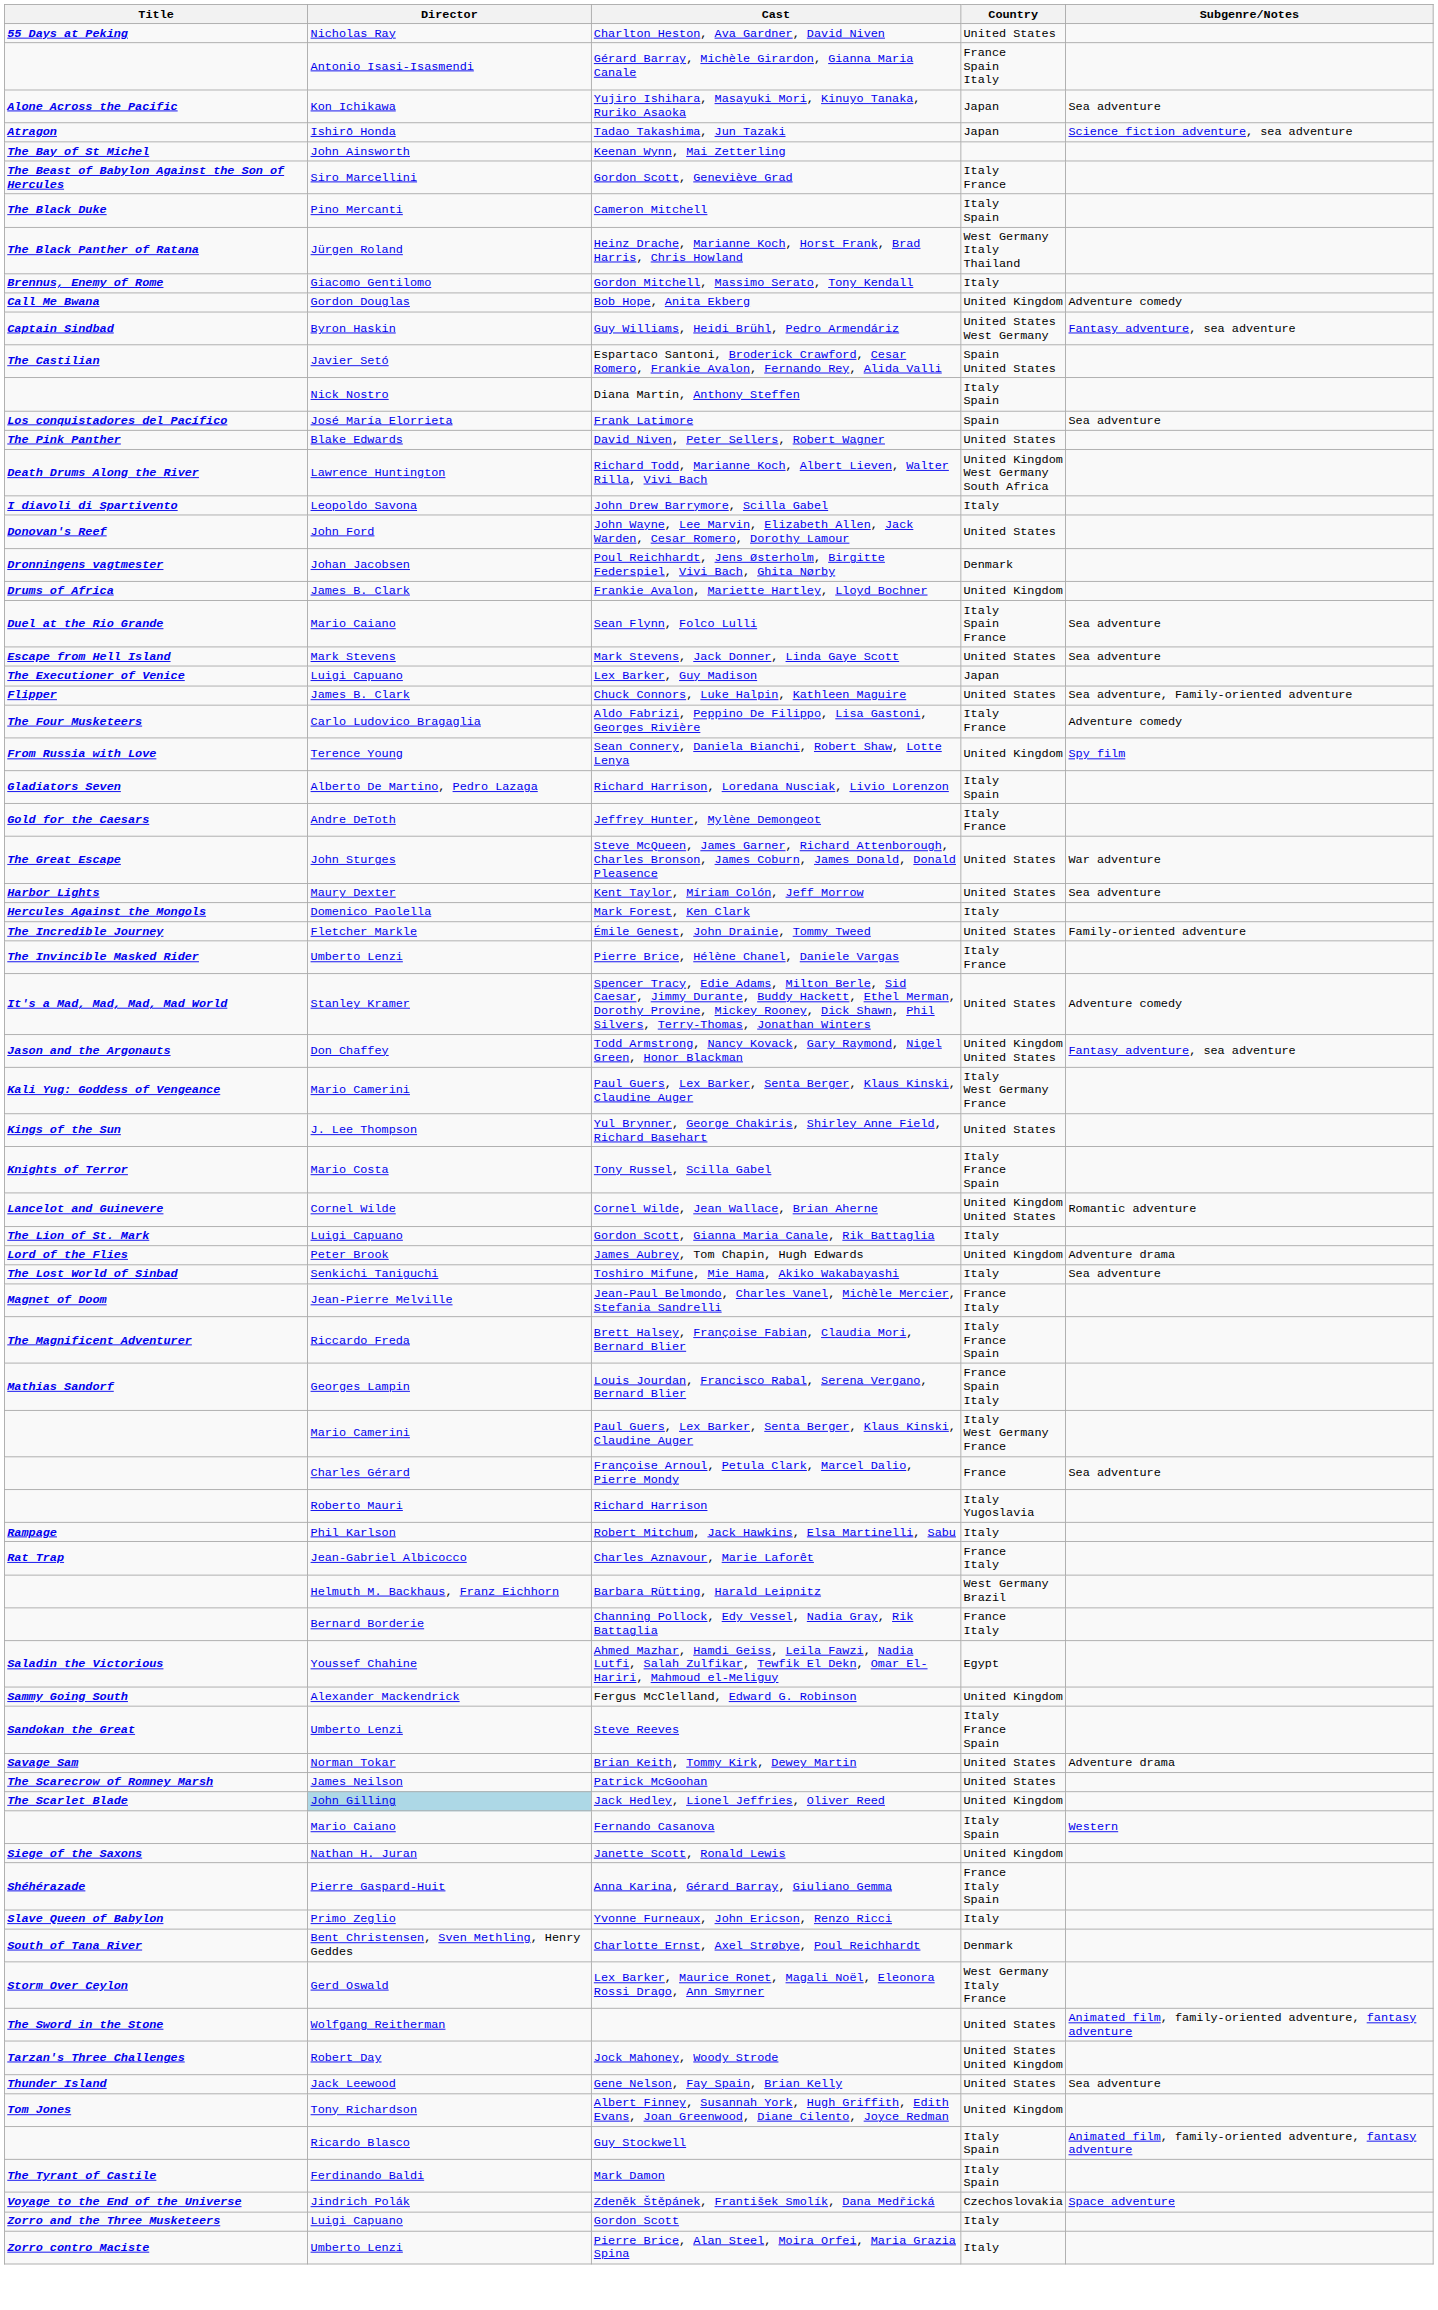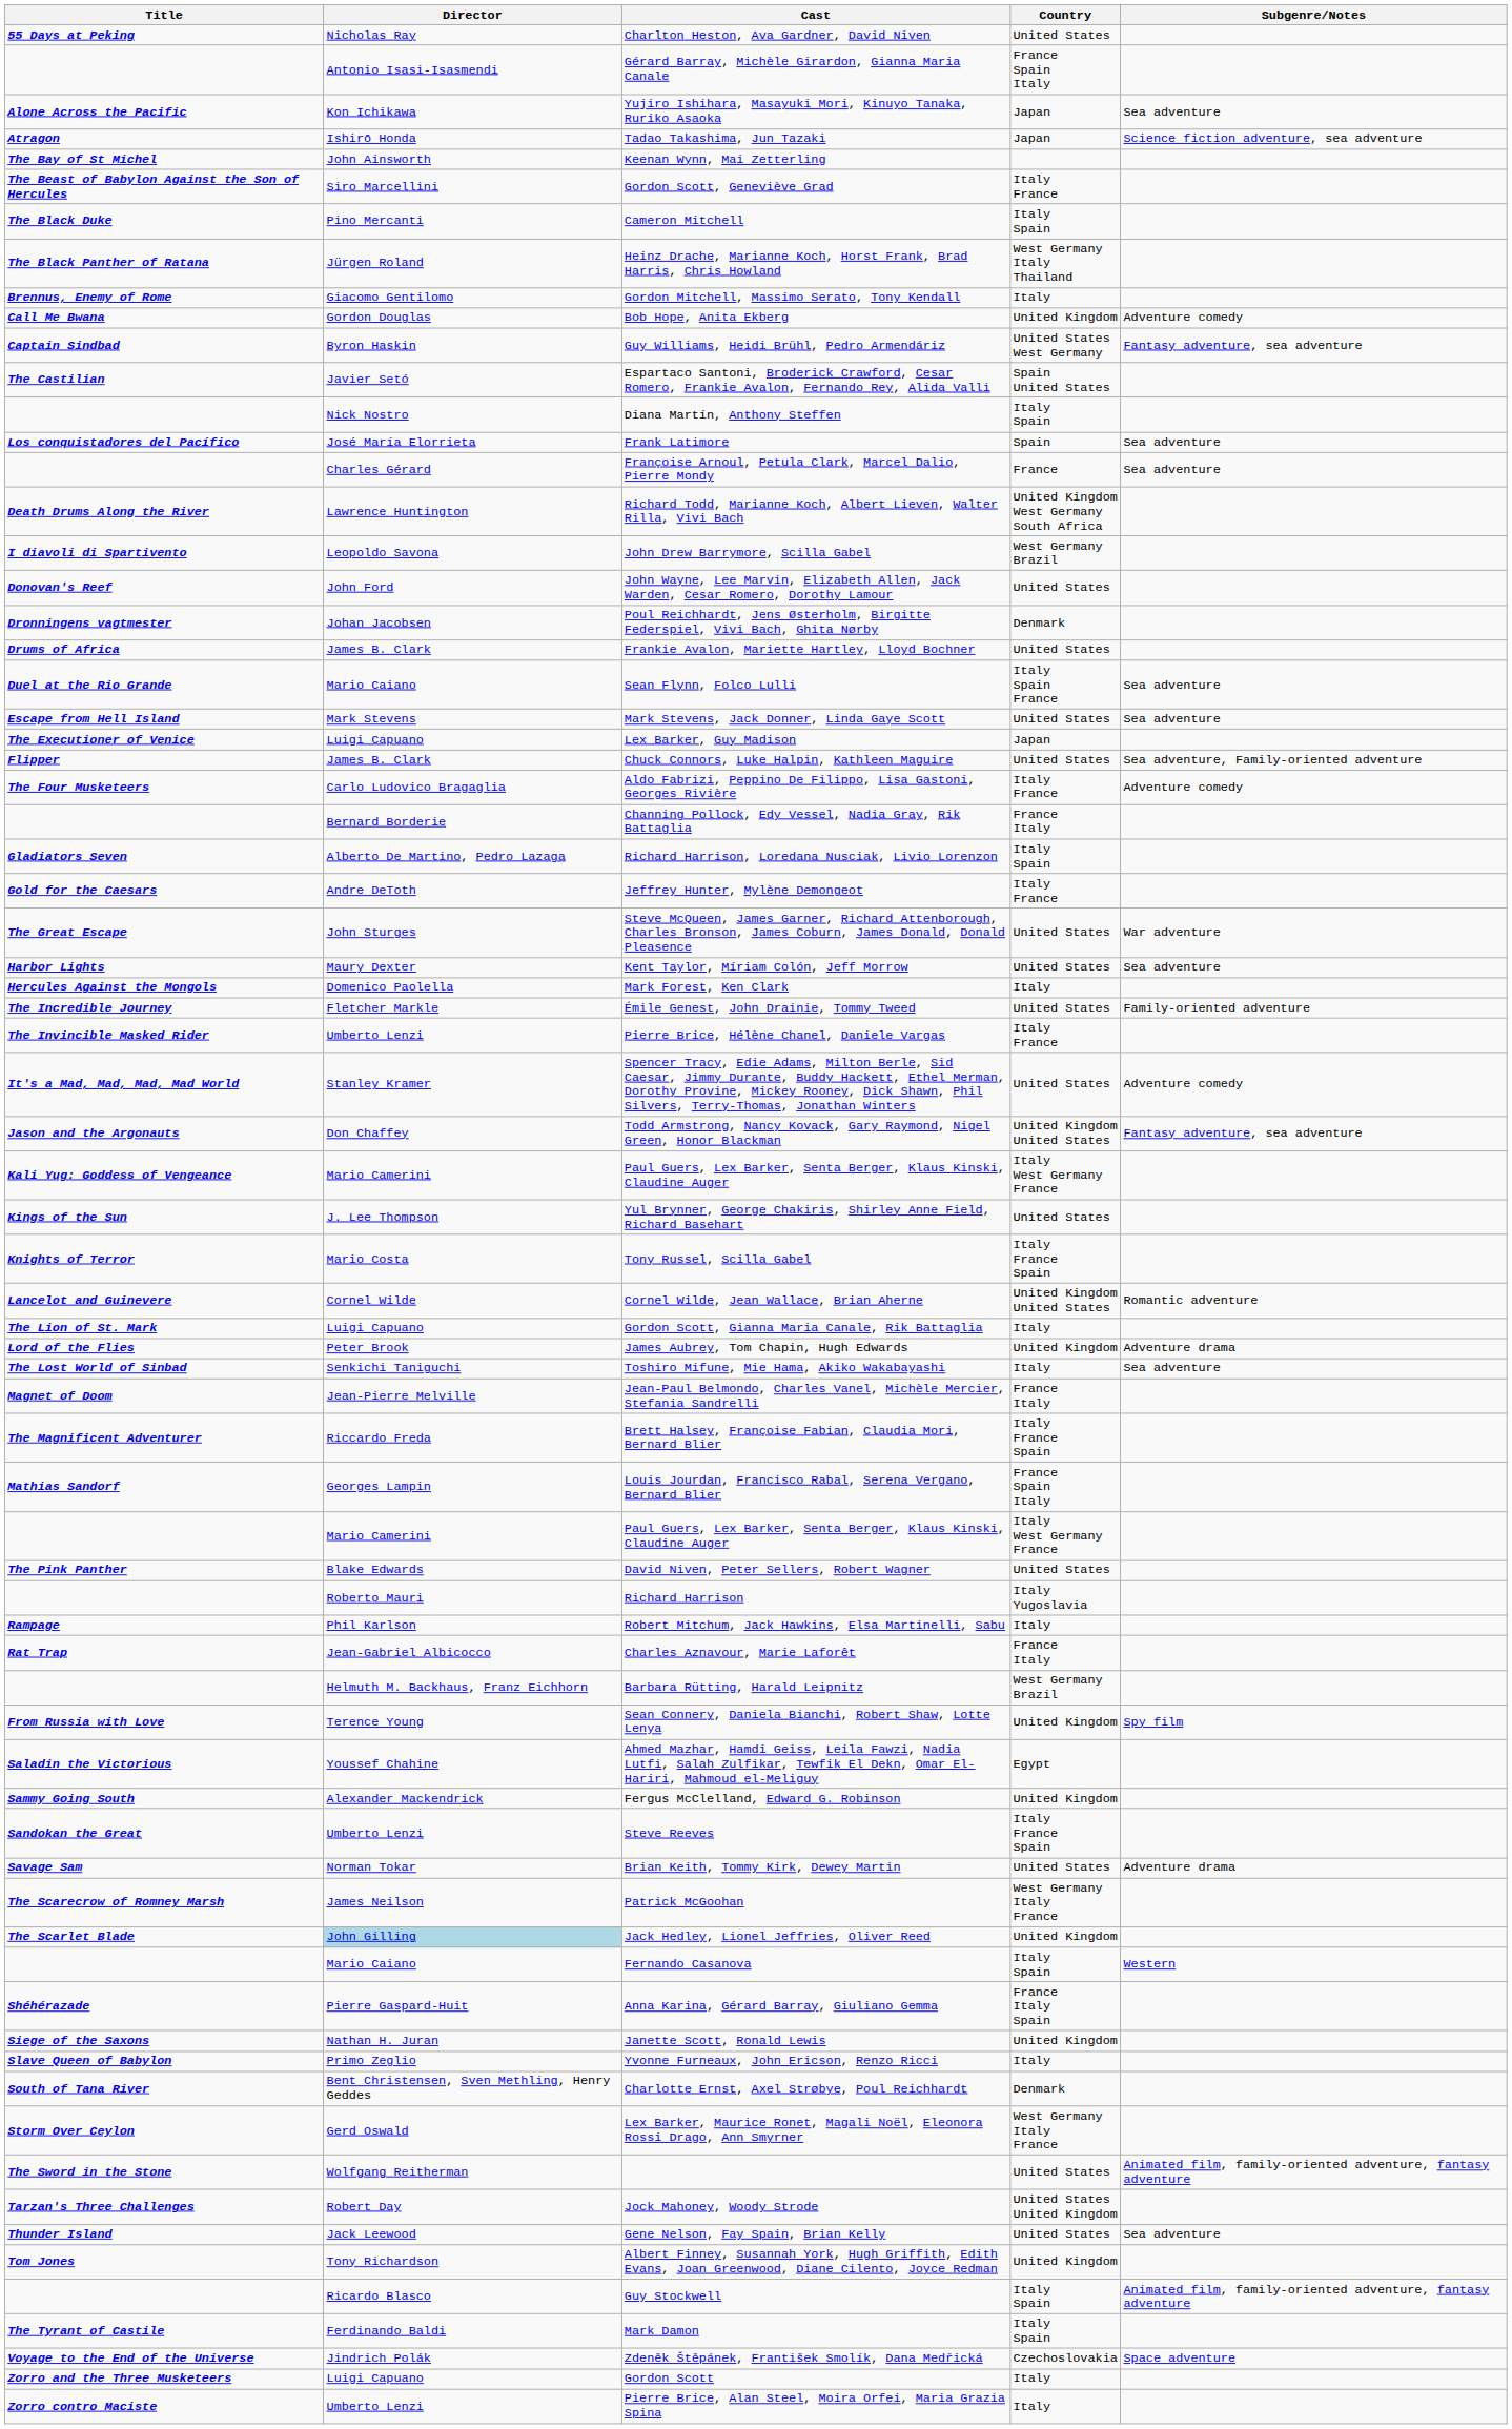rows swapped: Françoise Arnoul, Petula Clark, Marcel Dalio, Pierre Mondy <-> David Niven, Peter Sellers, Robert Wagner
John Drew Barrymore, Scilla Gabel | Country: Italy -> West Germany Brazil
Frankie Avalon, Mariette Hartley, Lloyd Bochner | Country: United Kingdom -> United States
rows swapped: Sean Connery, Daniela Bianchi, Robert Shaw, Lotte Lenya <-> Channing Pollock, Edy Vessel, Nadia Gray, Rik Battaglia
Patrick McGoohan | Country: United States -> West Germany Italy France
rows swapped: Anna Karina, Gérard Barray, Giuliano Gemma <-> Janette Scott, Ronald Lewis
